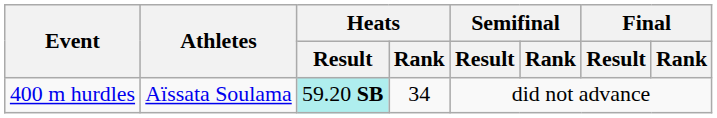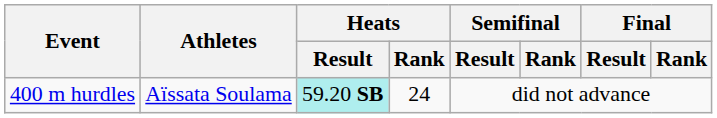400 m hurdles | Heats / Rank: 34 -> 24
